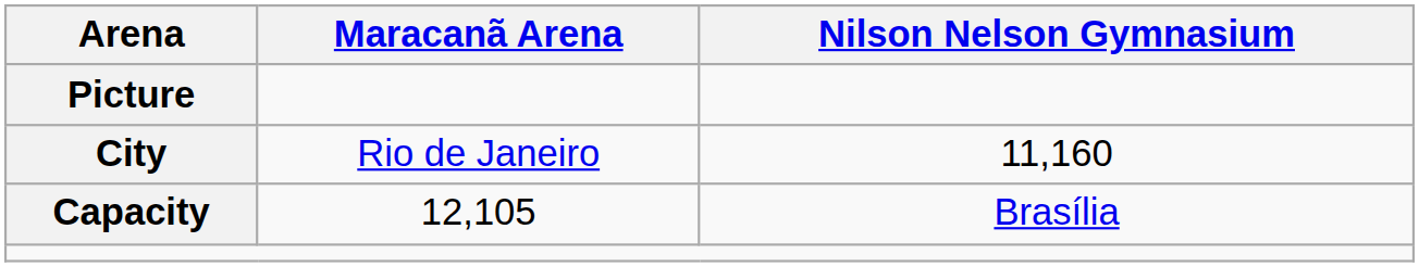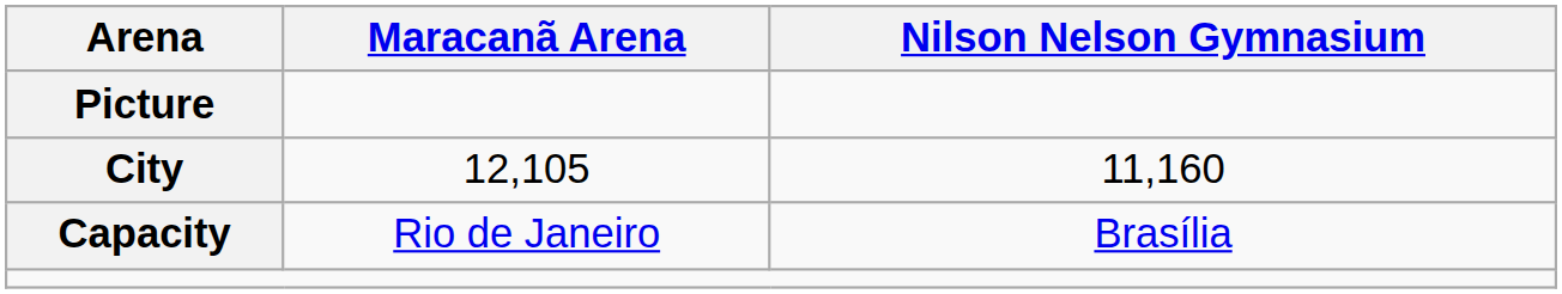City | Maracanã Arena: Rio de Janeiro -> 12,105
Capacity | Maracanã Arena: 12,105 -> Rio de Janeiro
